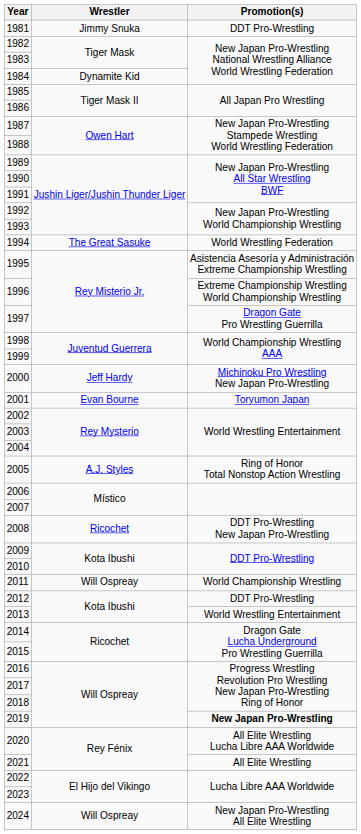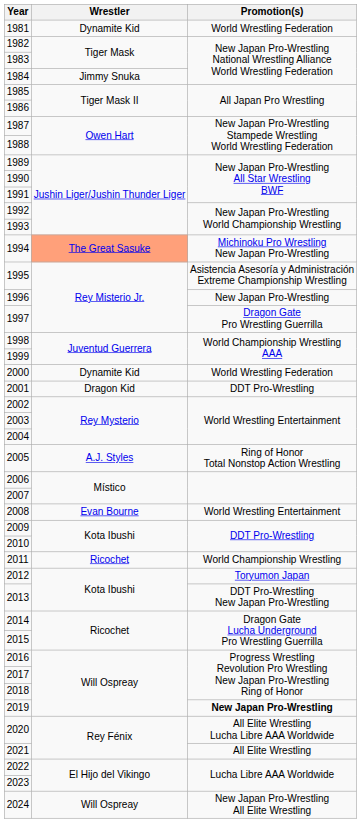1981 | Wrestler: Jimmy Snuka -> Dynamite Kid
1981 | Promotion(s): DDT Pro-Wrestling -> World Wrestling Federation
1984 | Wrestler: Dynamite Kid -> Jimmy Snuka
1994 | Wrestler: no background -> lightsalmon background
1994 | Promotion(s): World Wrestling Federation -> Michinoku Pro Wrestling New Japan Pro-Wrestling
1996 | Promotion(s): Extreme Championship Wrestling World Championship Wrestling -> New Japan Pro-Wrestling
2000 | Wrestler: Jeff Hardy -> Dynamite Kid
2000 | Promotion(s): Michinoku Pro Wrestling New Japan Pro-Wrestling -> World Wrestling Federation
2001 | Wrestler: Evan Bourne -> Dragon Kid
2001 | Promotion(s): Toryumon Japan -> DDT Pro-Wrestling
2008 | Wrestler: Ricochet -> Evan Bourne
2008 | Promotion(s): DDT Pro-Wrestling New Japan Pro-Wrestling -> World Wrestling Entertainment
2011 | Wrestler: Will Ospreay -> Ricochet
2012 | Promotion(s): DDT Pro-Wrestling -> Toryumon Japan
2013 | Promotion(s): World Wrestling Entertainment -> DDT Pro-Wrestling New Japan Pro-Wrestling
